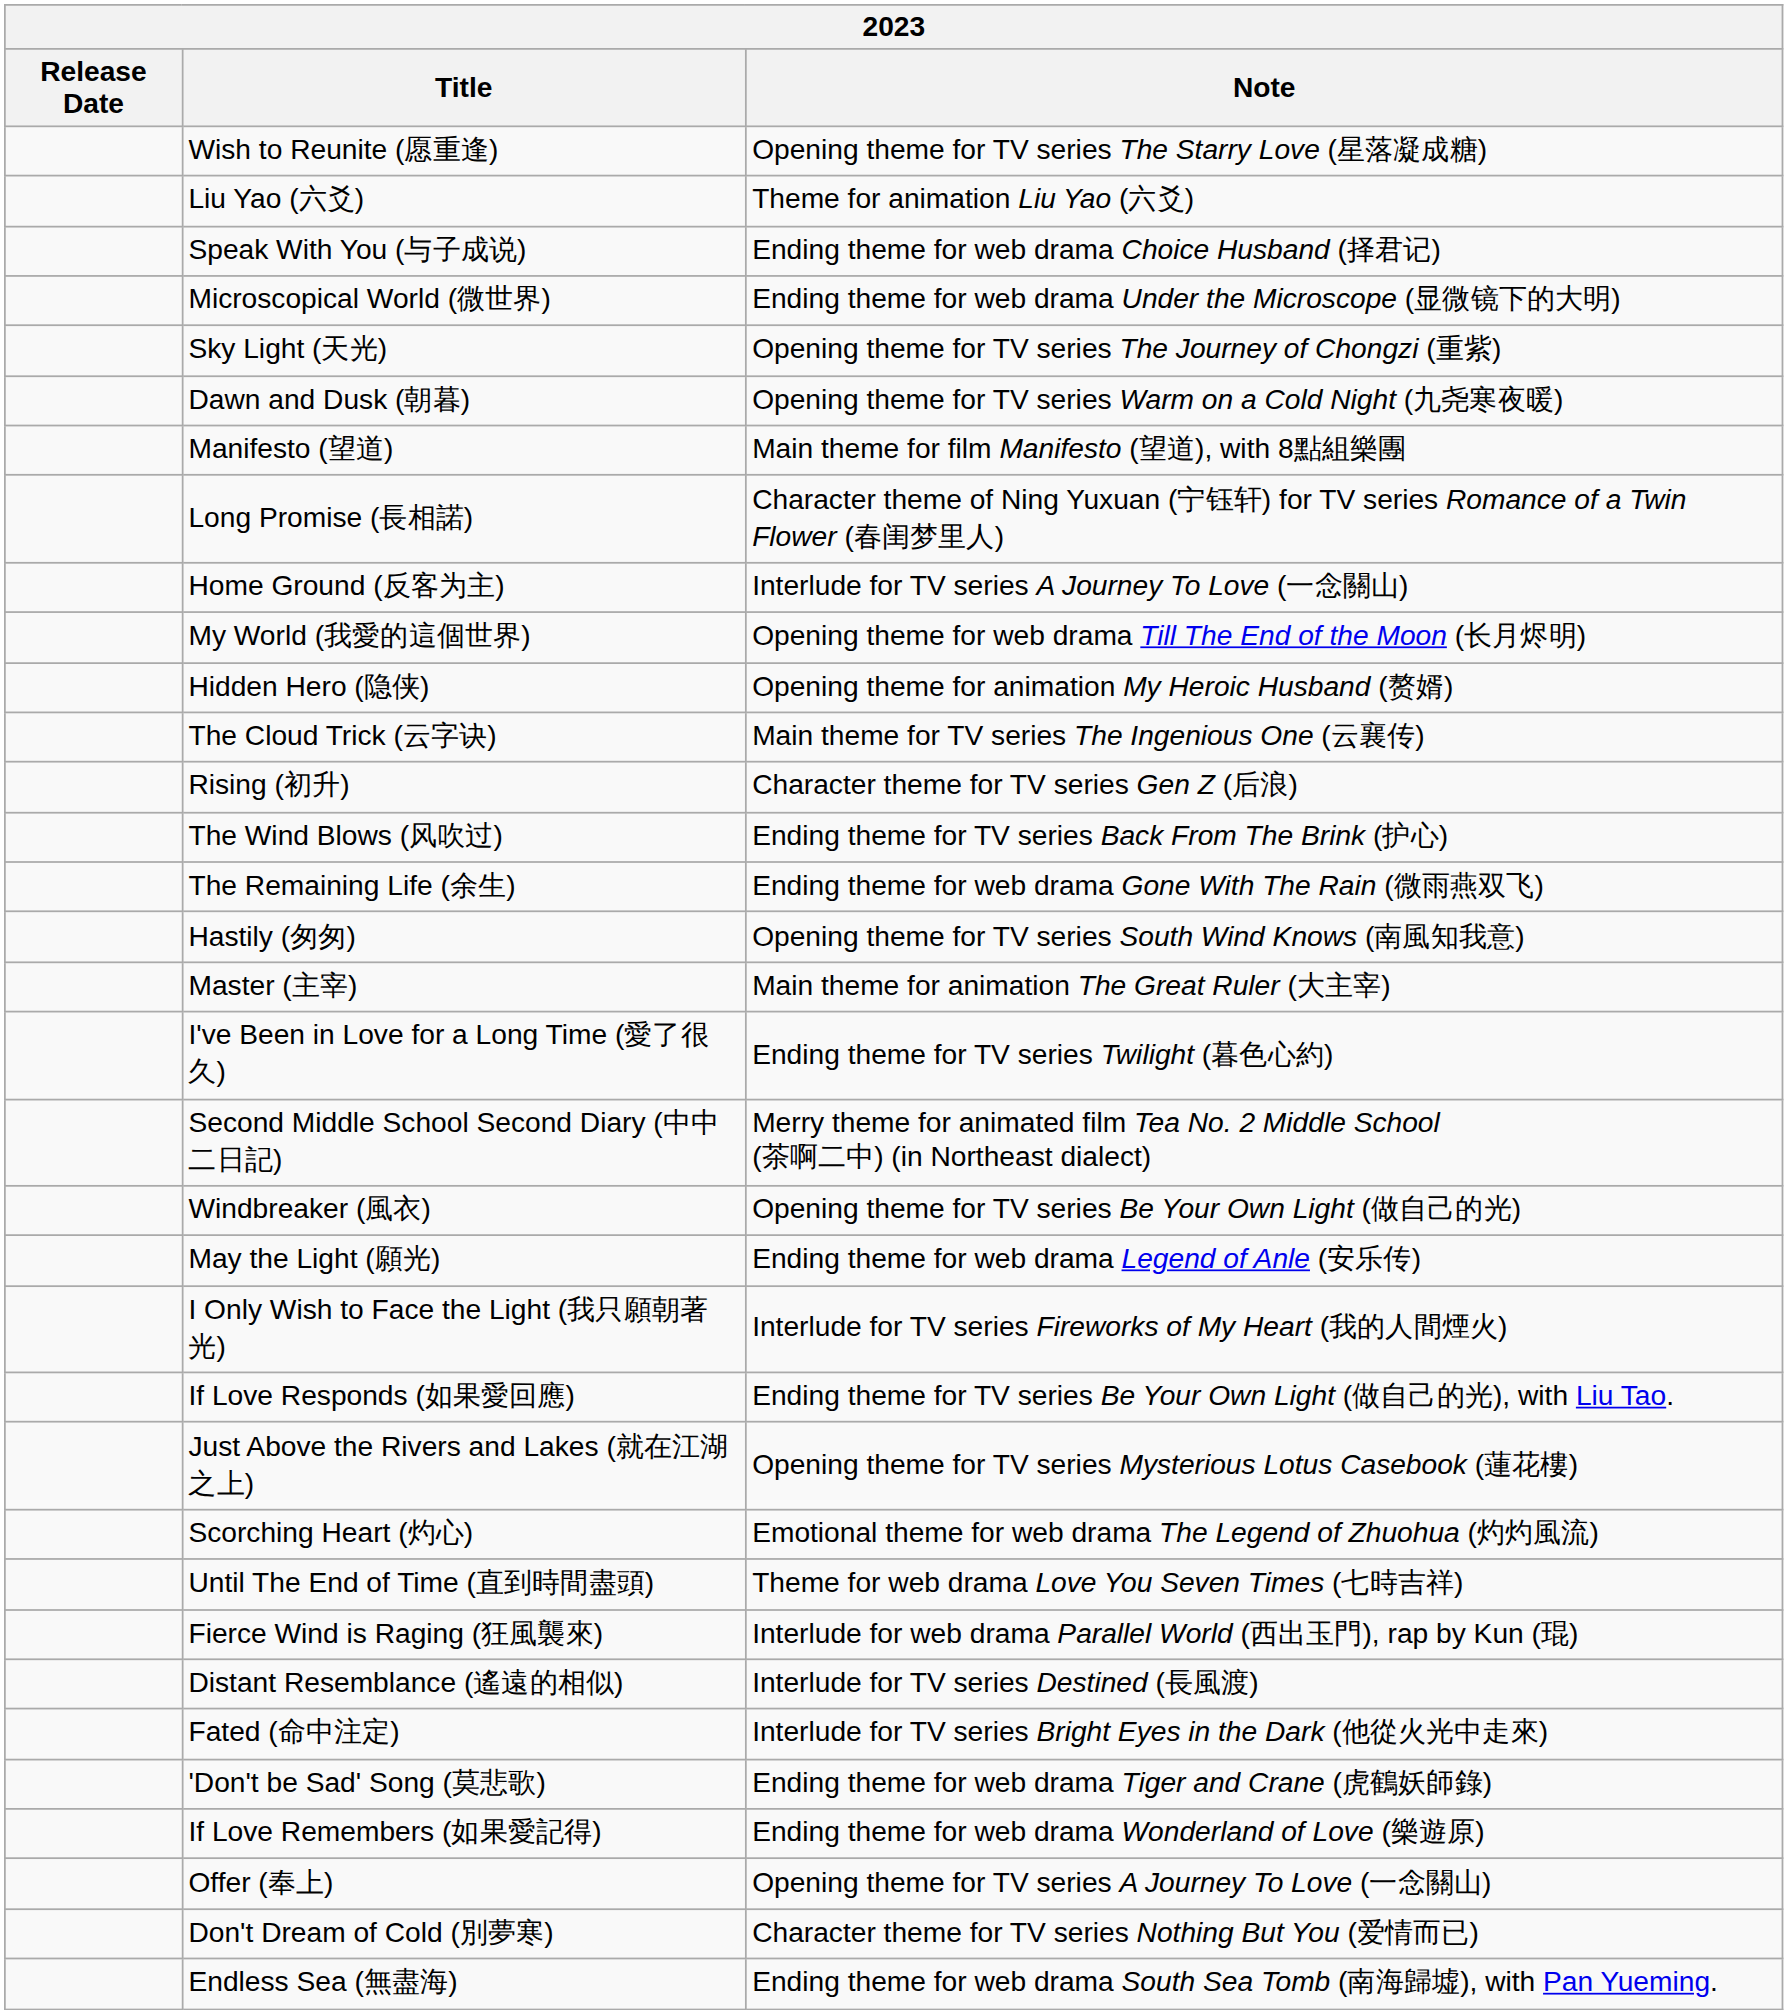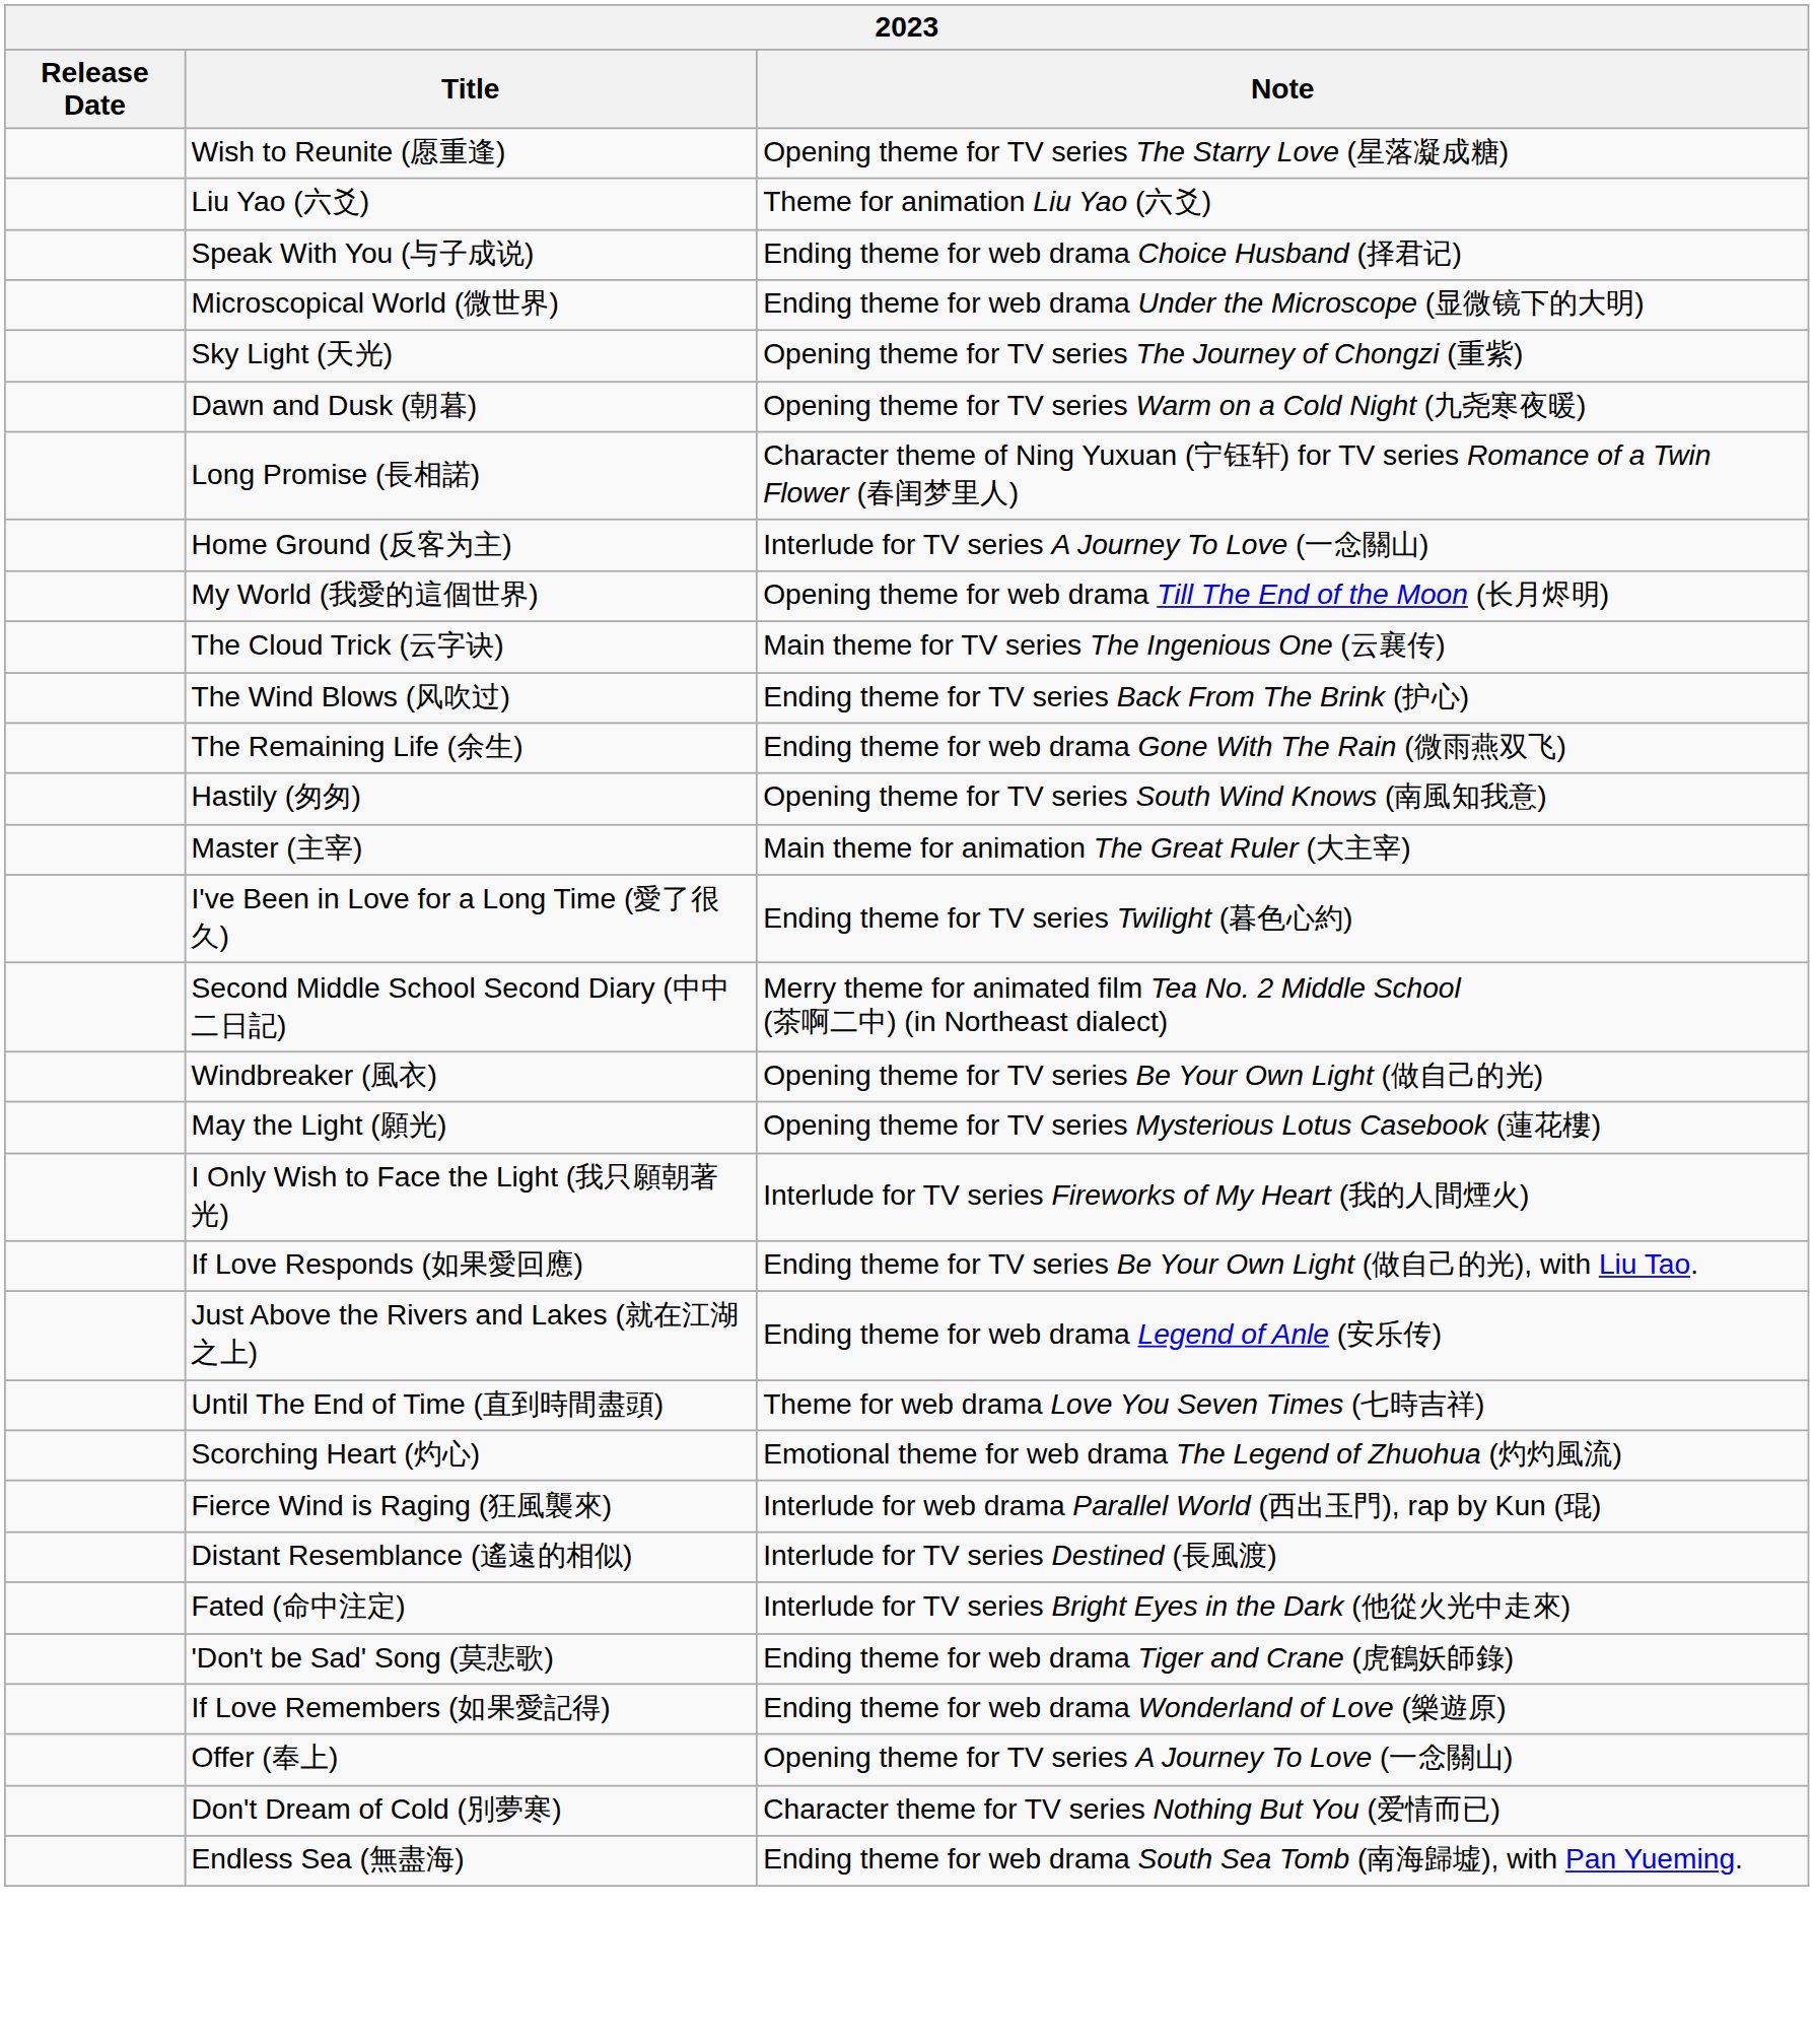- row: Manifesto (望道) | Main theme for film Manifesto (望道), with 8點組樂團
- row: Hidden Hero (隐侠) | Opening theme for animation My Heroic Husband (赘婿)
- row: Rising (初升) | Character theme for TV series Gen Z (后浪)
May the Light (願光) | Note: Ending theme for web drama Legend of Anle (安乐传) -> Opening theme for TV series Mysterious Lotus Casebook (蓮花樓)
Just Above the Rivers and Lakes (就在江湖之上) | Note: Opening theme for TV series Mysterious Lotus Casebook (蓮花樓) -> Ending theme for web drama Legend of Anle (安乐传)
rows swapped: Until The End of Time (直到時間盡頭) <-> Scorching Heart (灼心)
